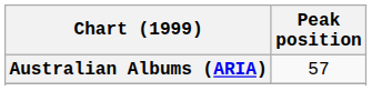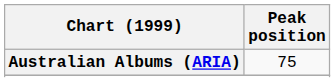Australian Albums (ARIA) | Peak position: 57 -> 75
